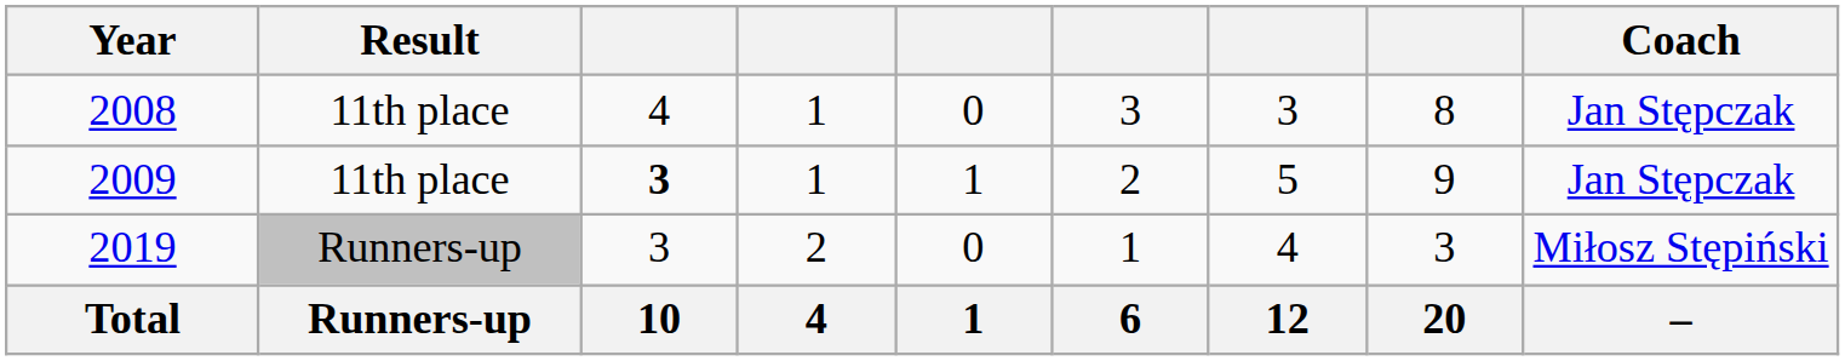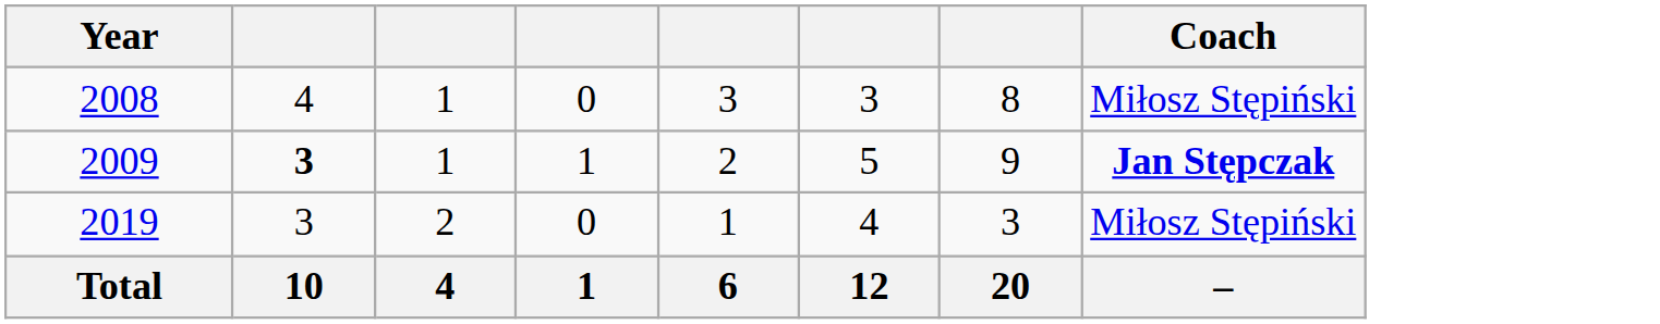- column: Result | 11th place | 11th place | Runners-up | Runners-up
2008 | Coach: Jan Stępczak -> Miłosz Stępiński
2009 | Coach: normal -> bold
